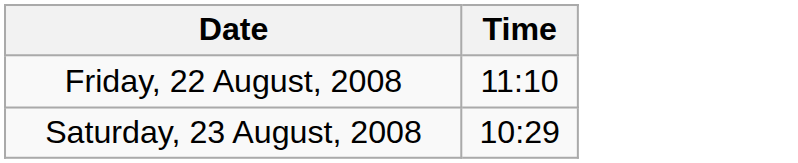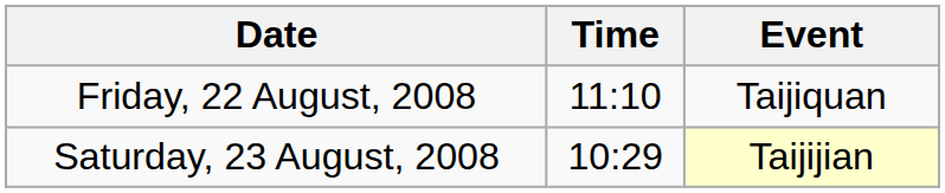+ column: Event | Taijiquan | Taijijian
